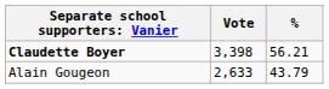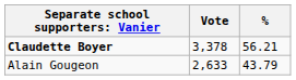Claudette Boyer | Vote: 3,398 -> 3,378
